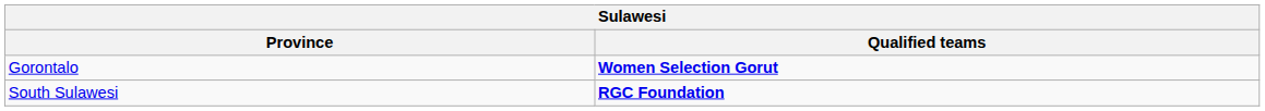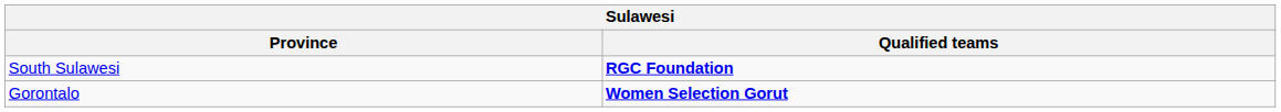rows swapped: South Sulawesi <-> Gorontalo
